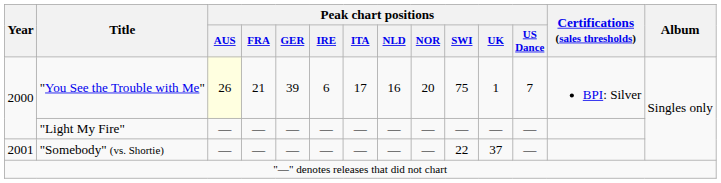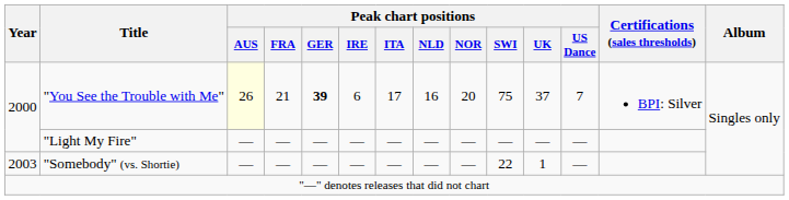"You See the Trouble with Me" | Peak chart positions / GER: normal -> bold
"You See the Trouble with Me" | Peak chart positions / UK: 1 -> 37
"Somebody" (vs. Shortie) | Year: 2001 -> 2003
"Somebody" (vs. Shortie) | Peak chart positions / UK: 37 -> 1
